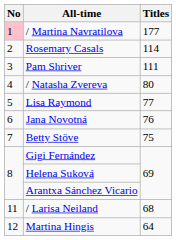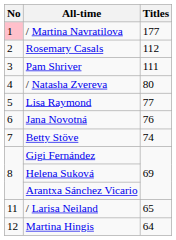Rosemary Casals | Titles: 114 -> 112
Betty Stöve | Titles: 75 -> 74
/ Larisa Neiland | Titles: 68 -> 65
